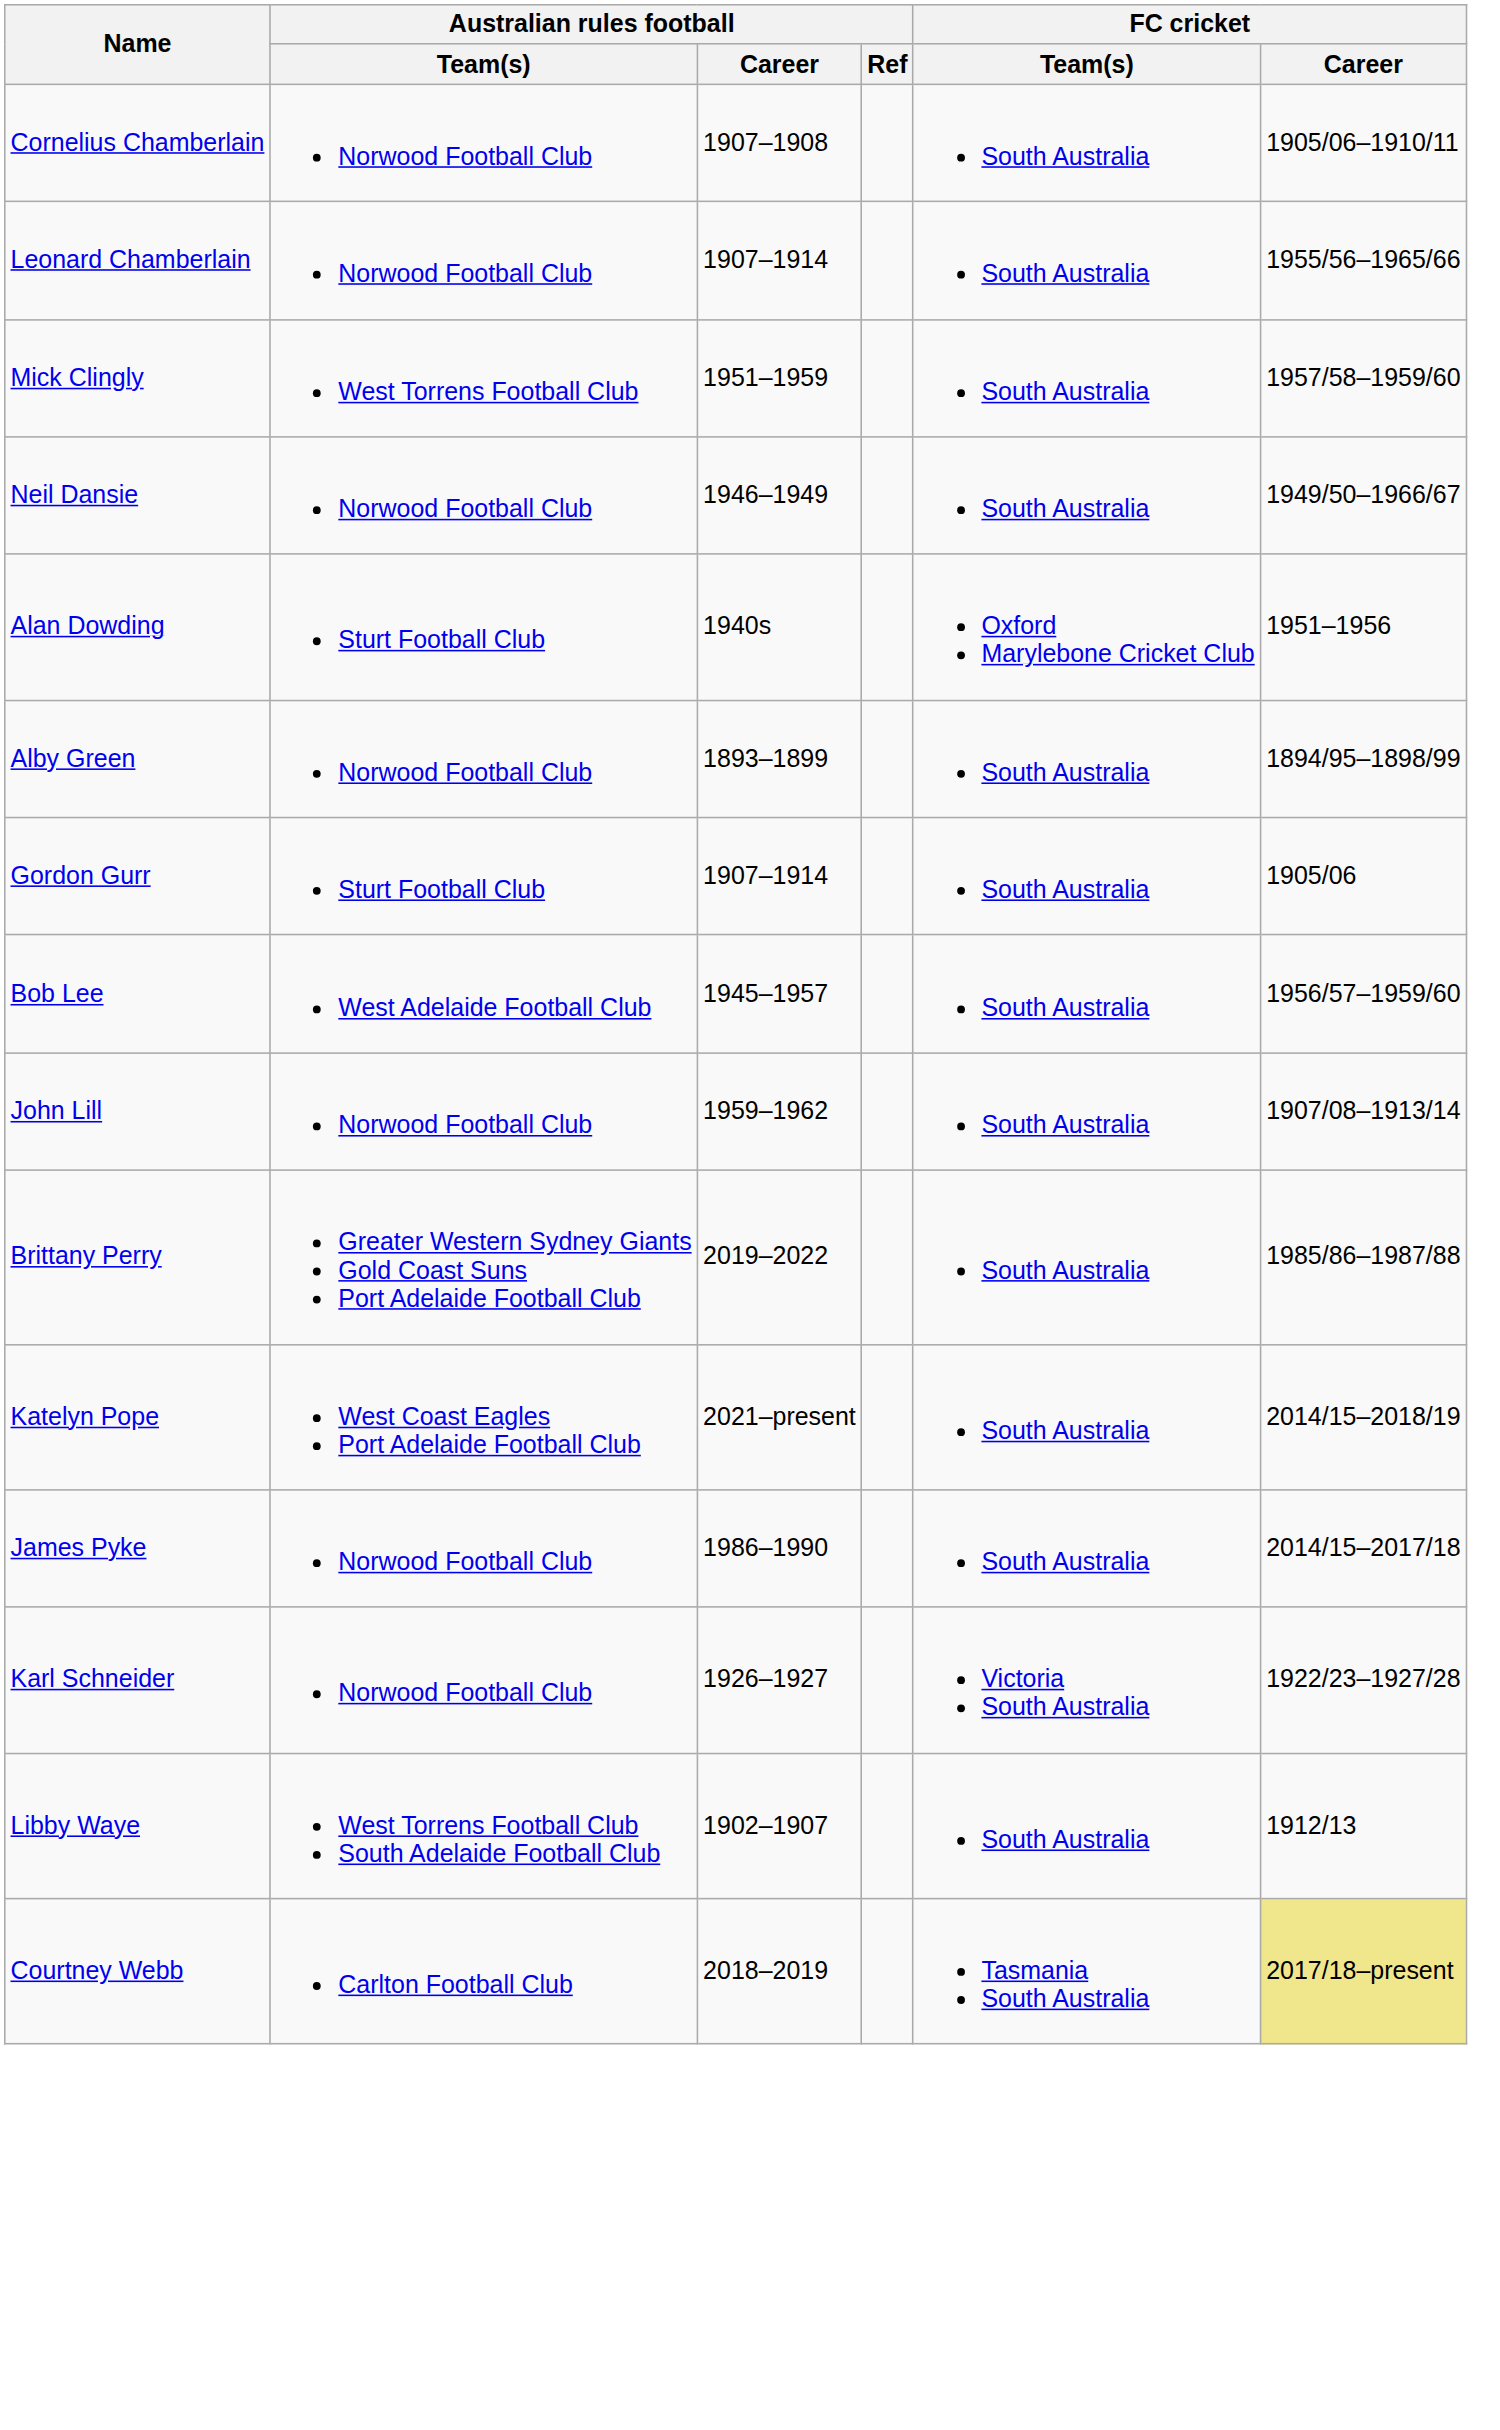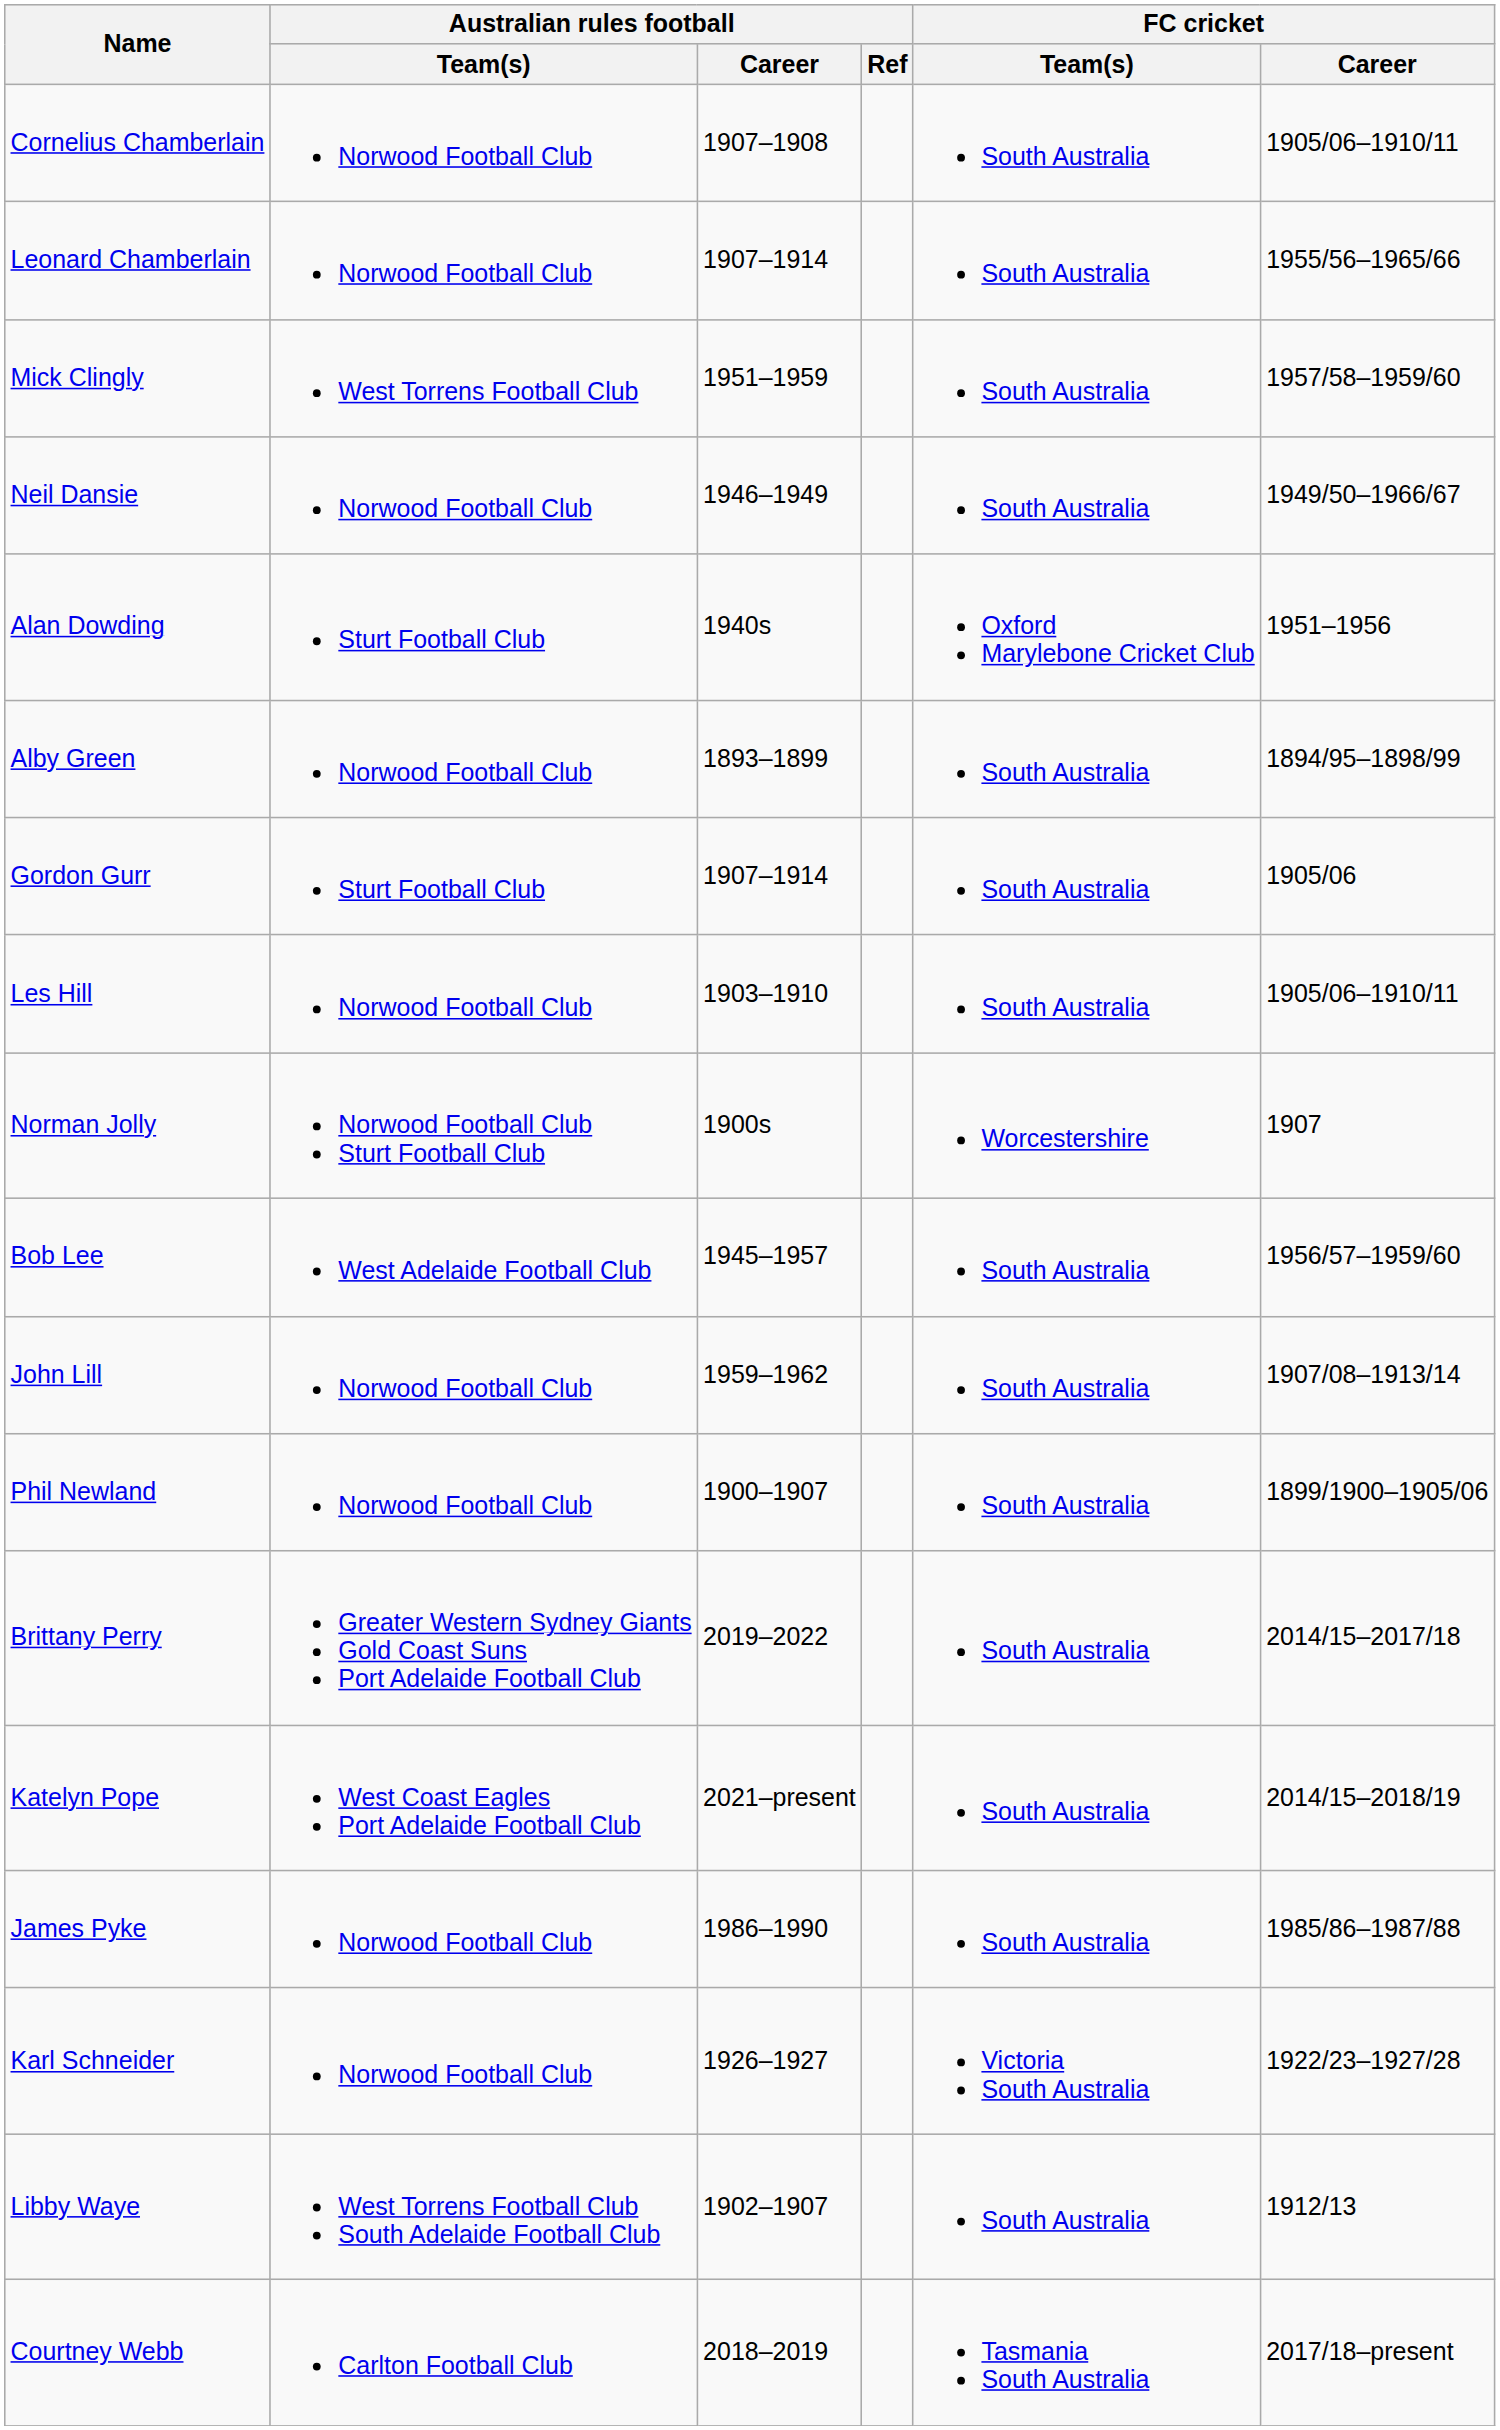+ row: Les Hill | Norwood Football Club | 1903–1910 | South Australia | 1905/06–1910/11
+ row: Norman Jolly | Norwood Football Club Sturt Football Club | 1900s | Worcestershire | 1907
+ row: Phil Newland | Norwood Football Club | 1900–1907 | South Australia | 1899/1900–1905/06
Brittany Perry | FC cricket / Career: 1985/86–1987/88 -> 2014/15–2017/18
James Pyke | FC cricket / Career: 2014/15–2017/18 -> 1985/86–1987/88
Courtney Webb | FC cricket / Career: khaki background -> no background
